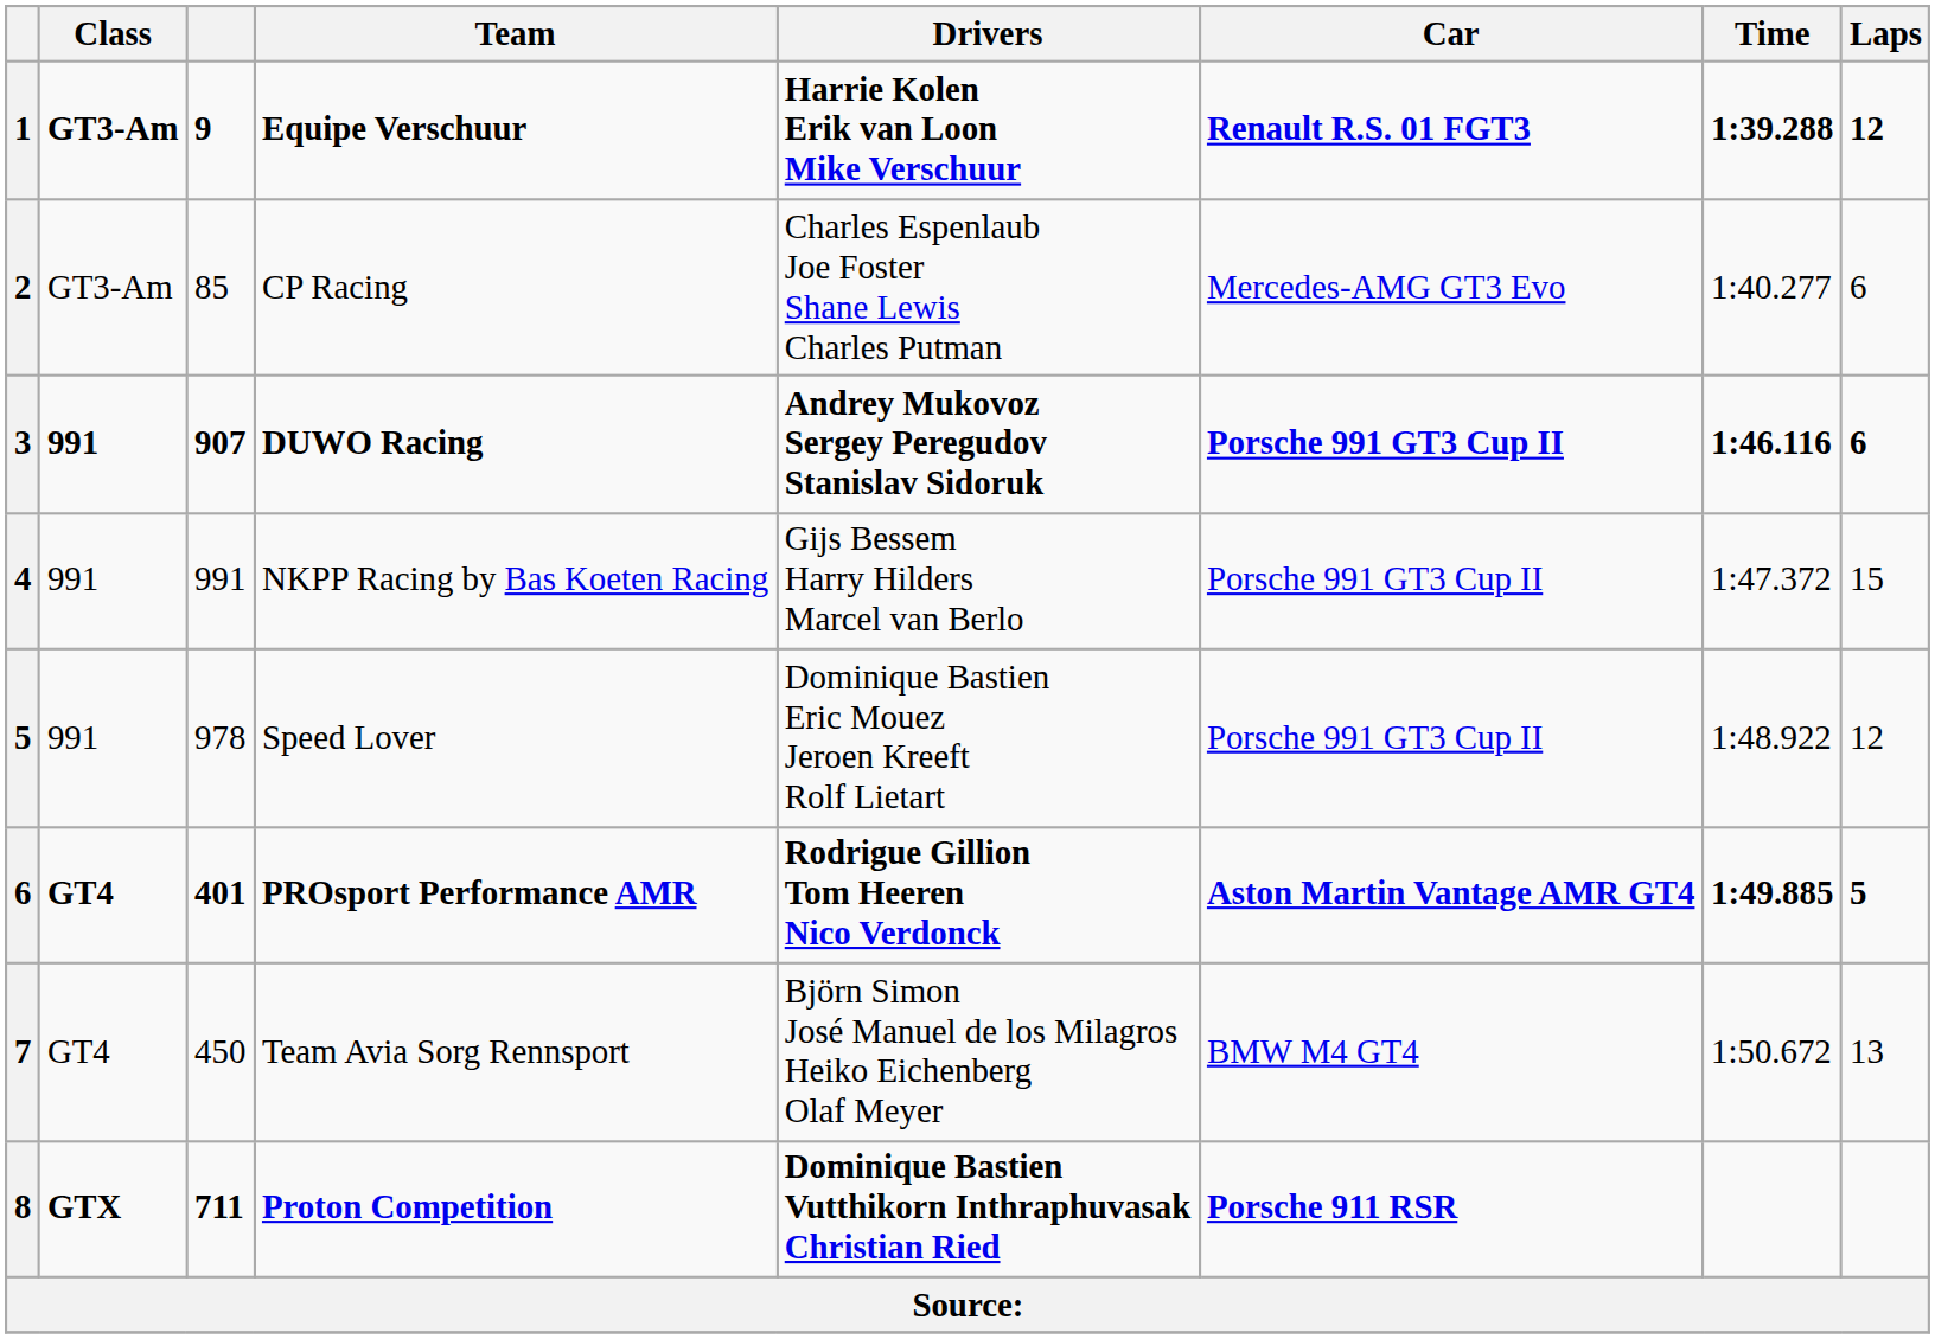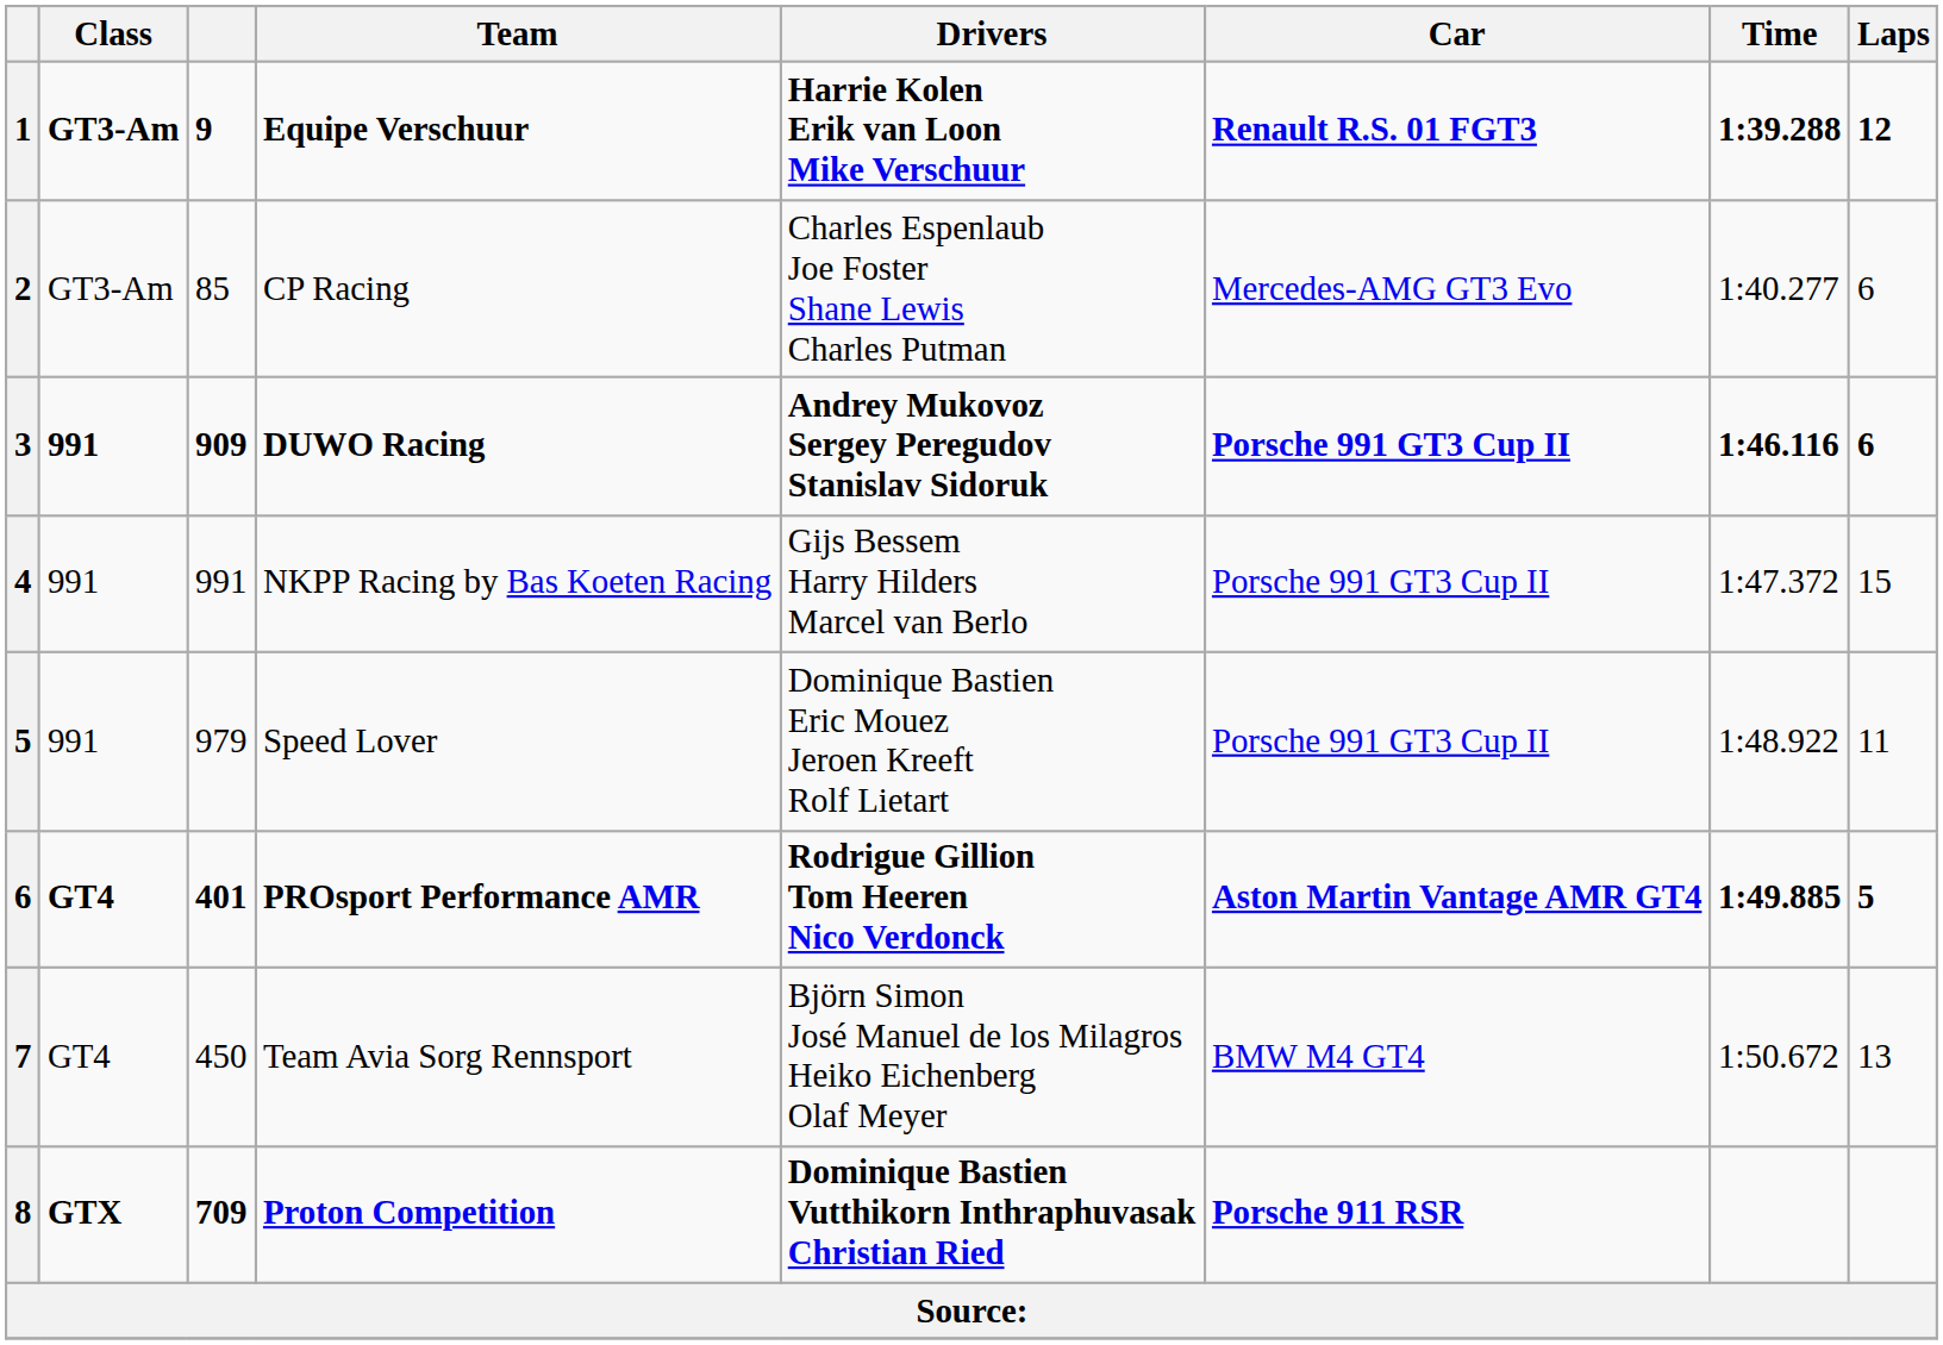DUWO Racing | column 3: 907 -> 909
Speed Lover | column 3: 978 -> 979
Speed Lover | Laps: 12 -> 11
Proton Competition | column 3: 711 -> 709
